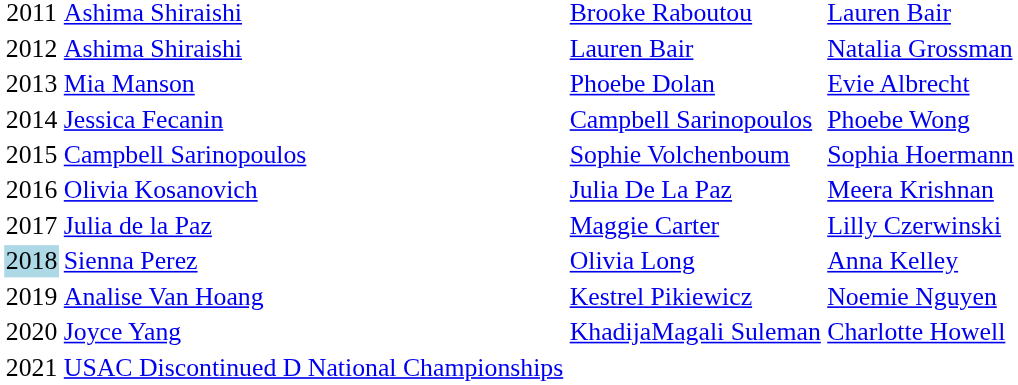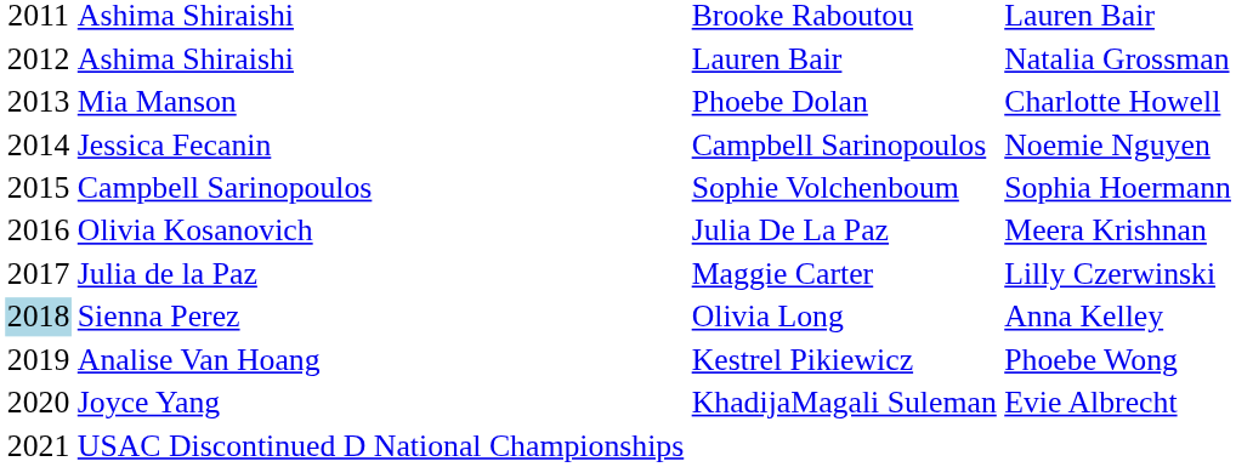Mia Manson | column 4: Evie Albrecht -> Charlotte Howell
Jessica Fecanin | column 4: Phoebe Wong -> Noemie Nguyen
Analise Van Hoang | column 4: Noemie Nguyen -> Phoebe Wong
Joyce Yang | column 4: Charlotte Howell -> Evie Albrecht
